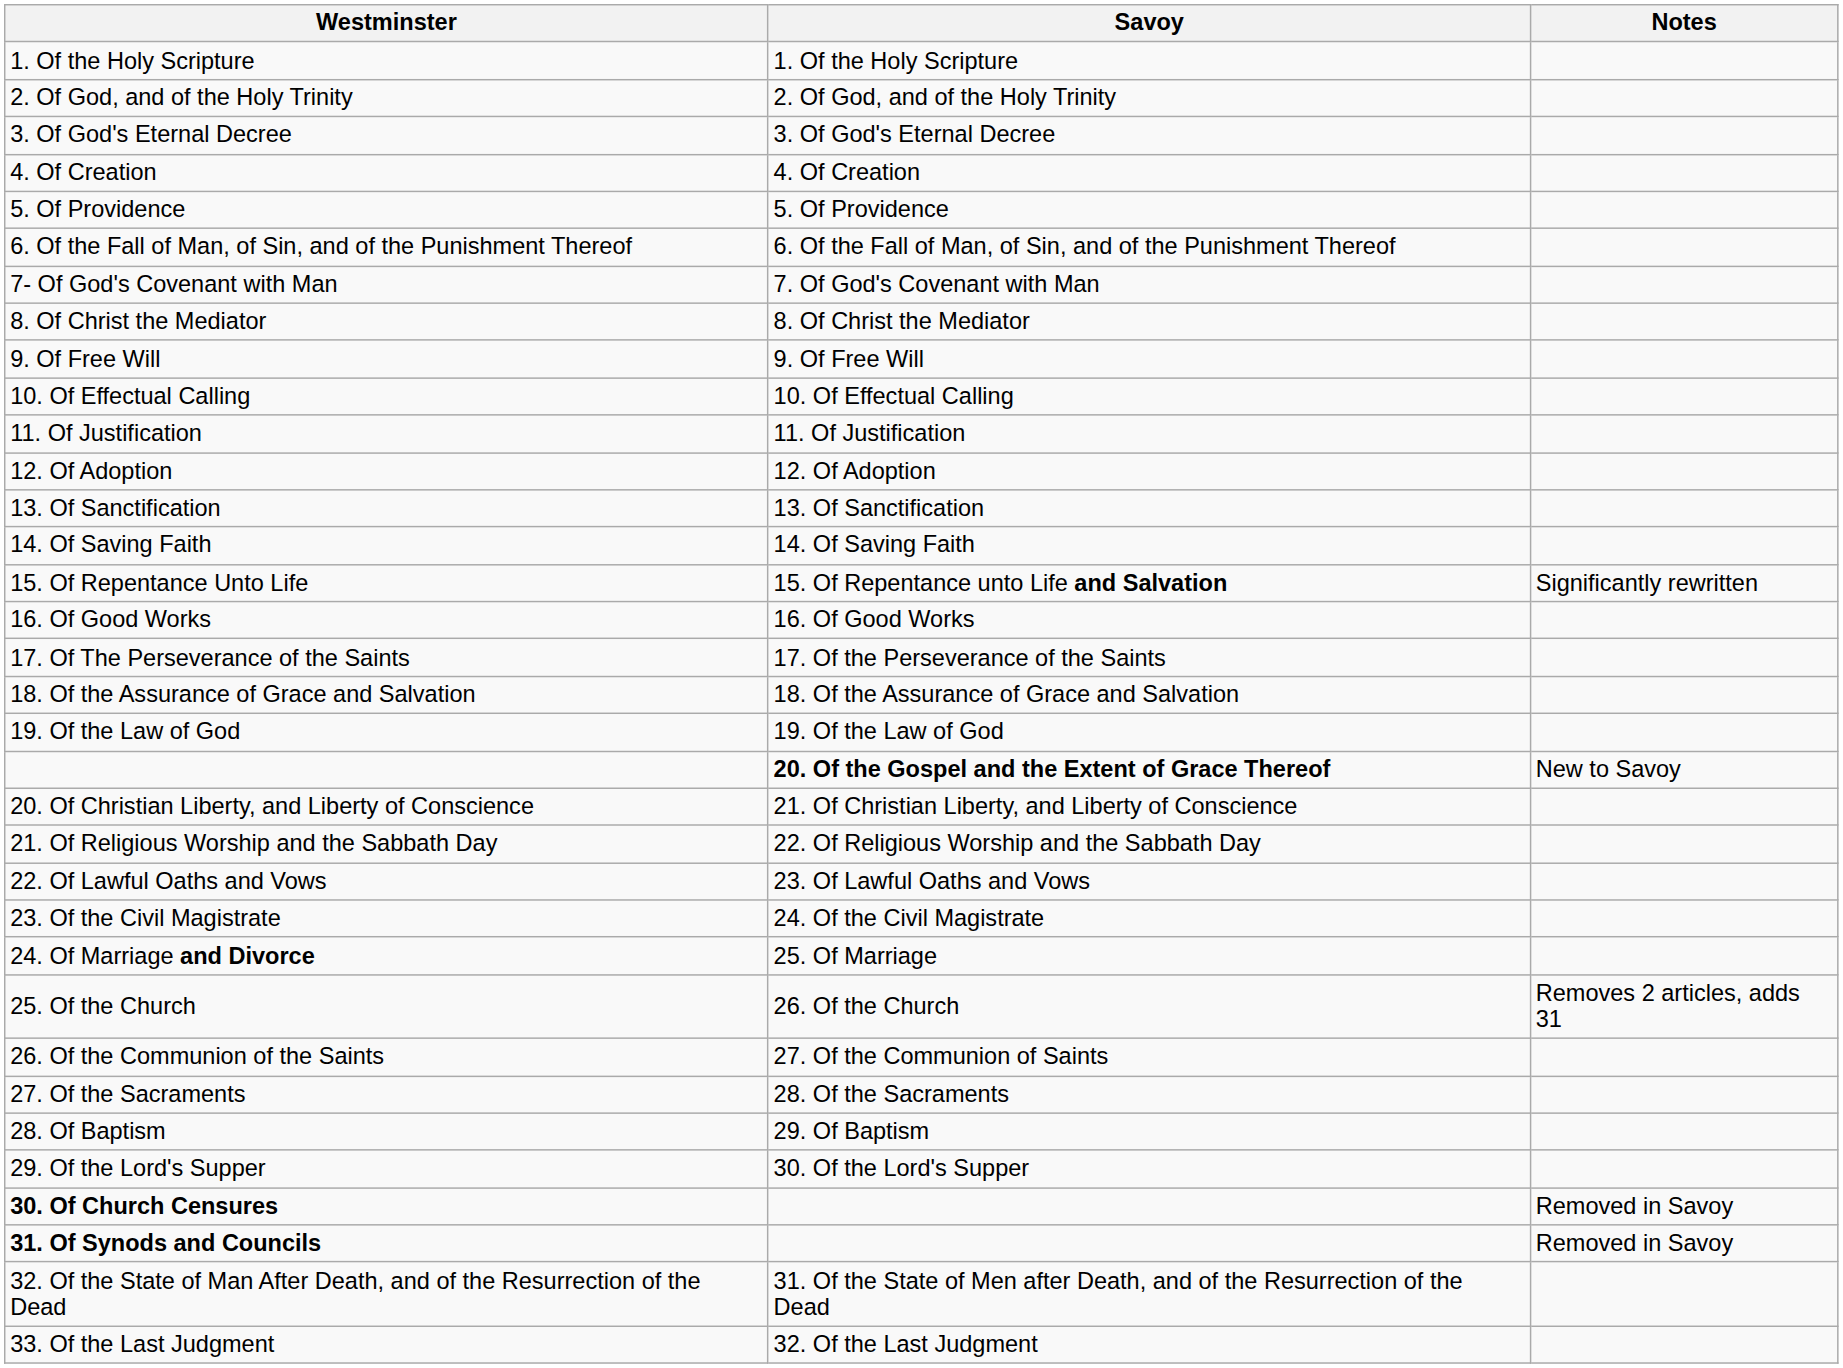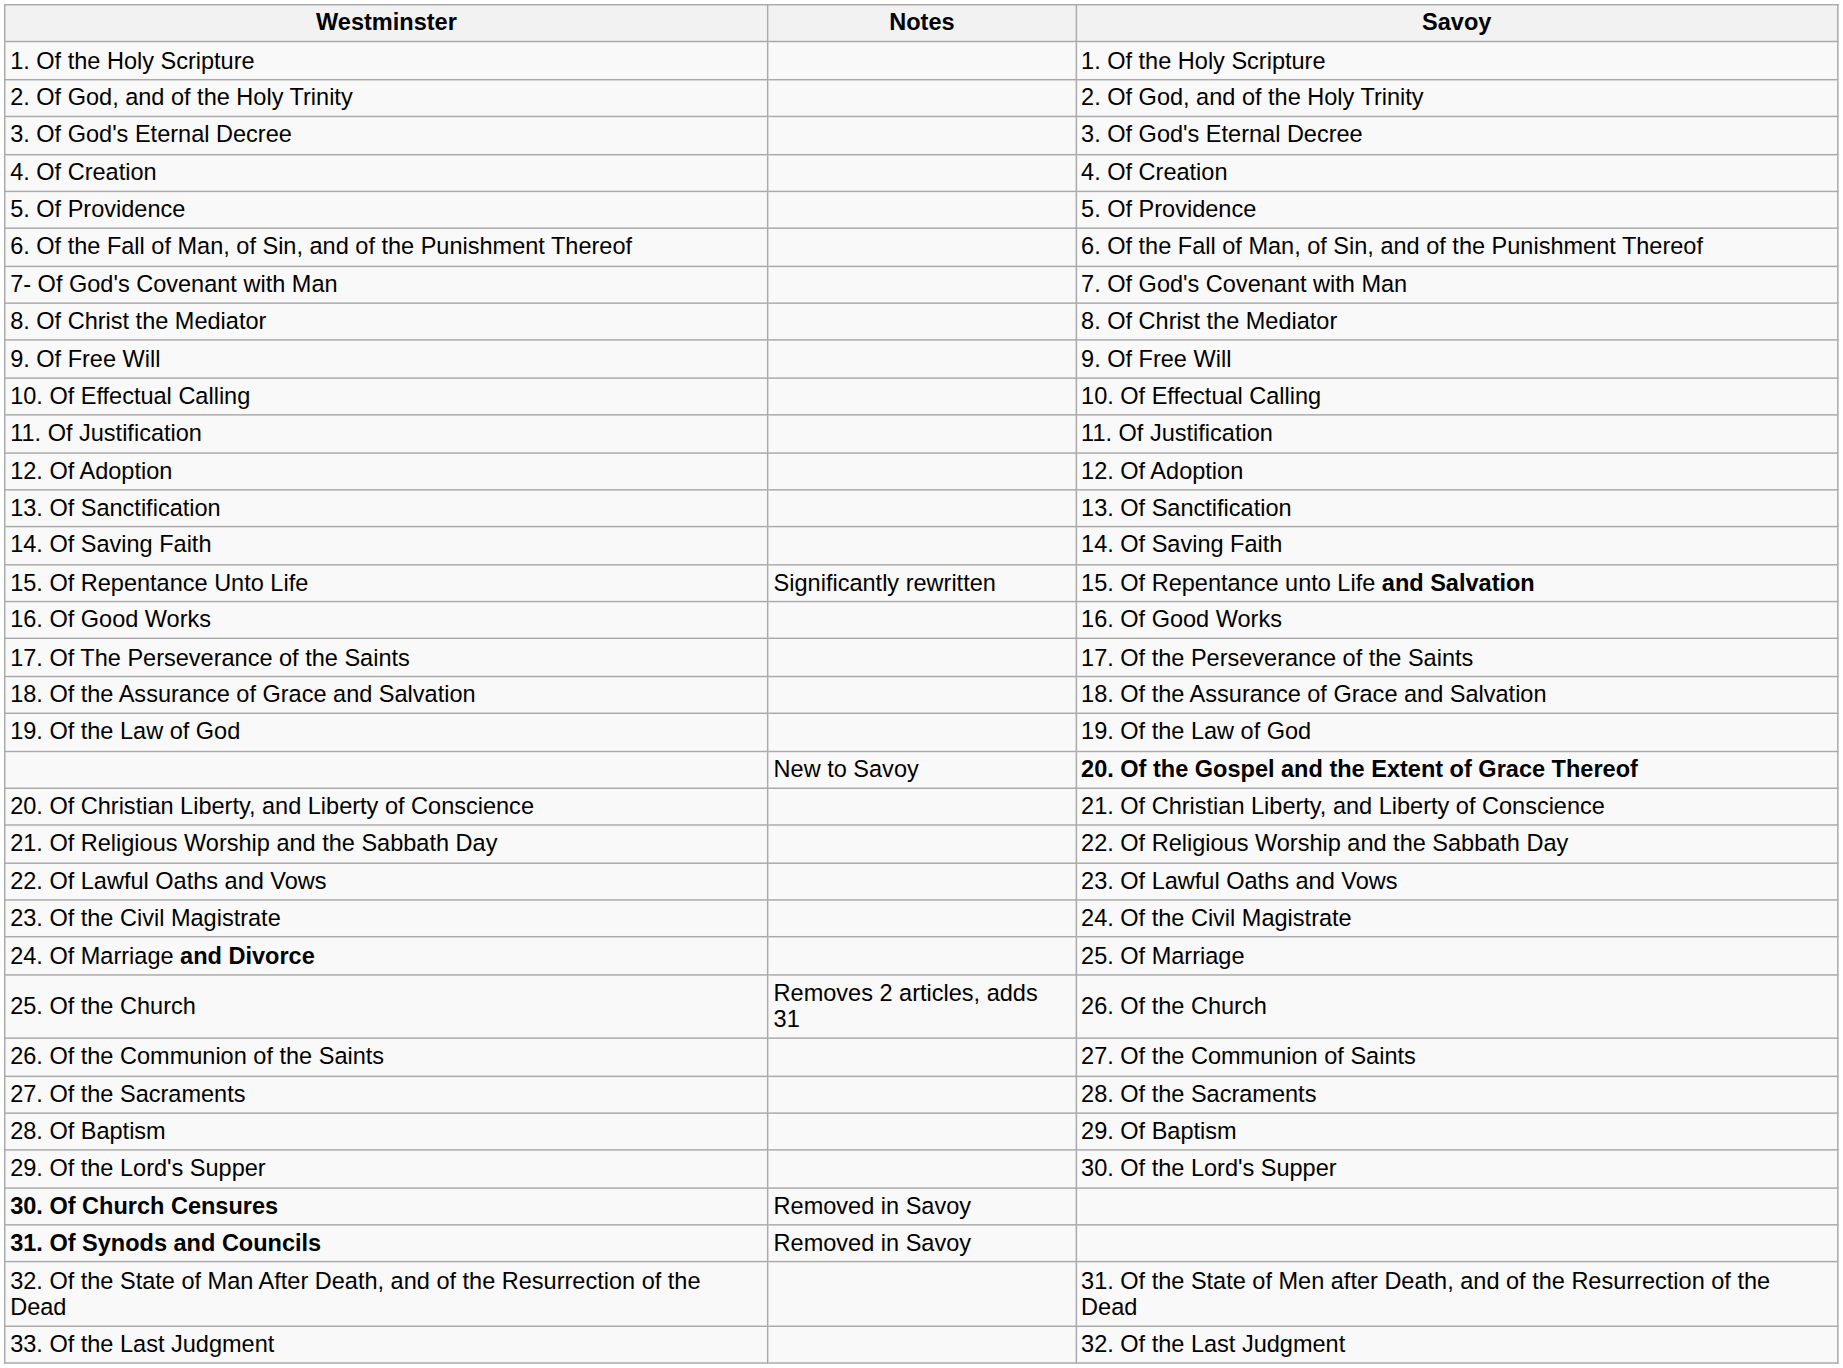columns swapped: Savoy <-> Notes
